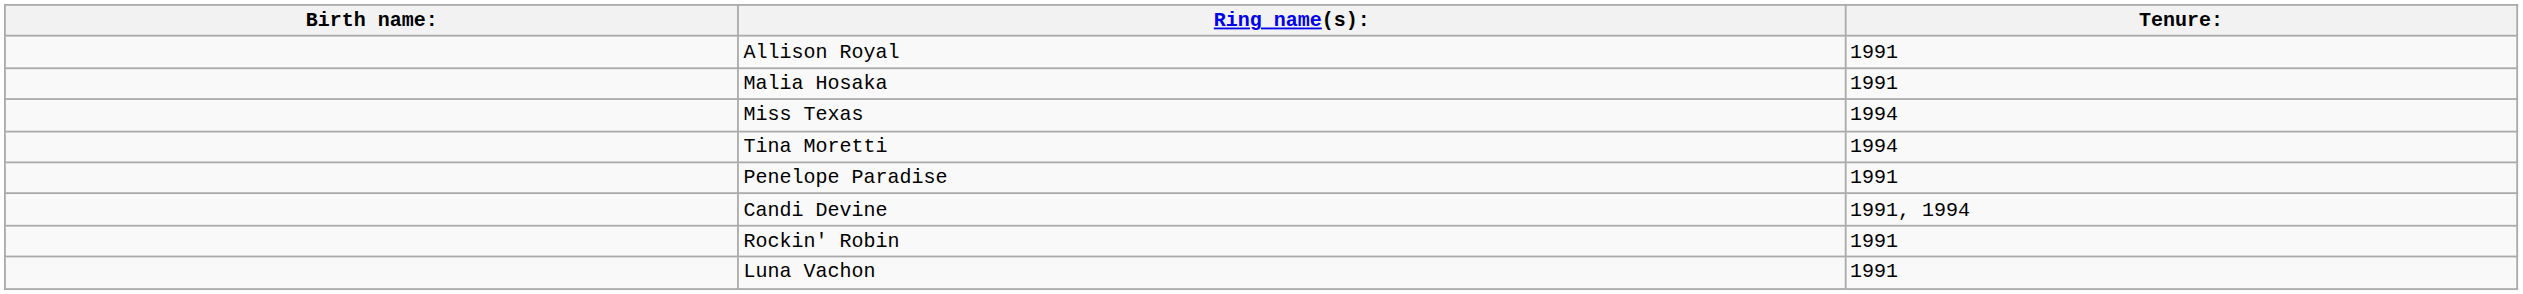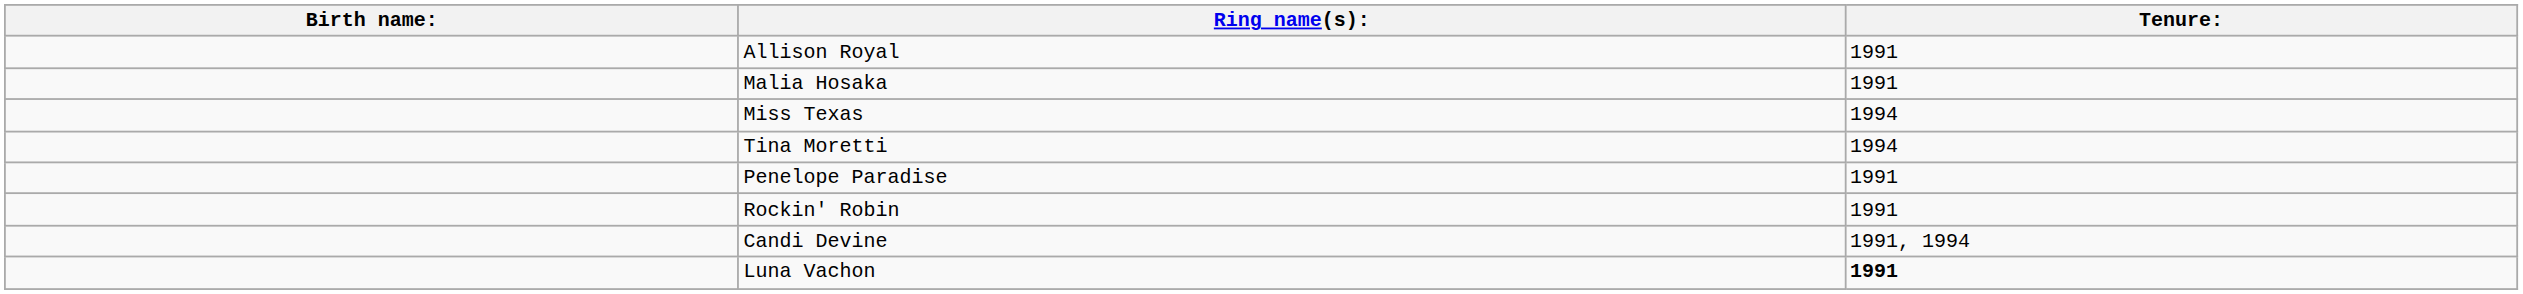rows swapped: Candi Devine <-> Rockin' Robin
Luna Vachon | Tenure:: normal -> bold
